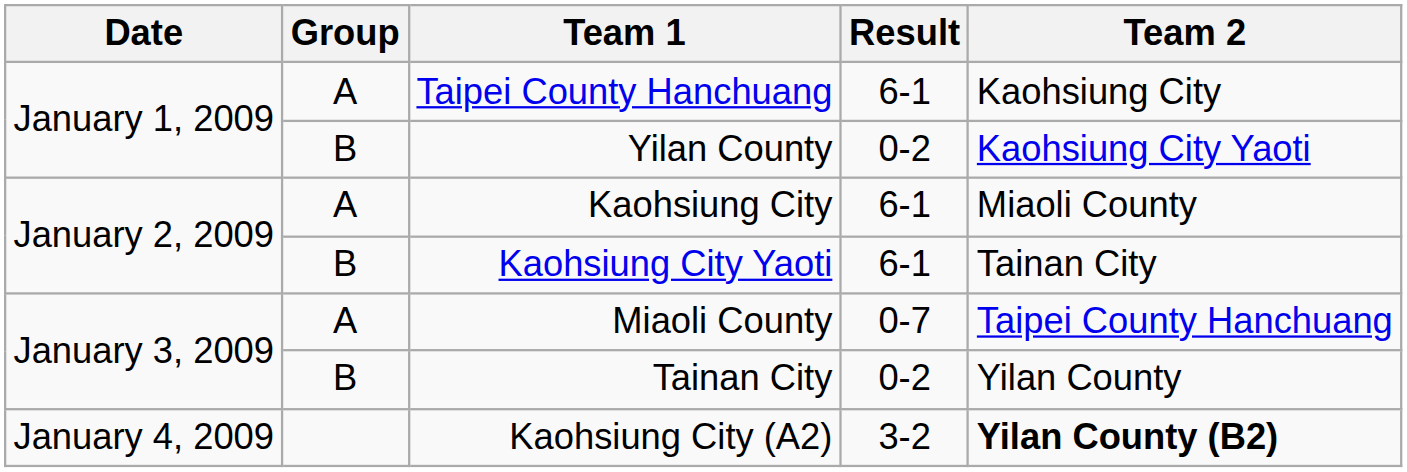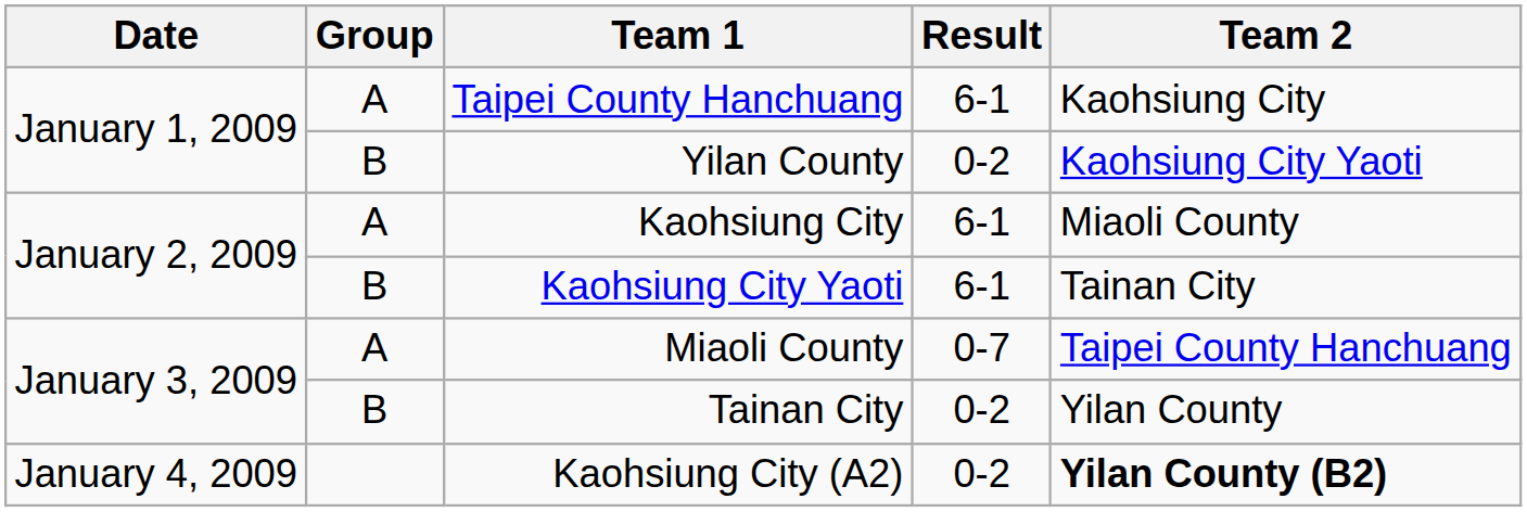Kaohsiung City (A2) | Result: 3-2 -> 0-2
